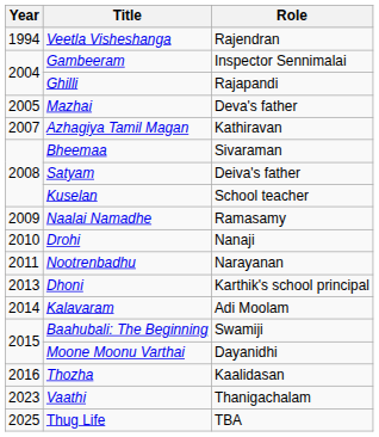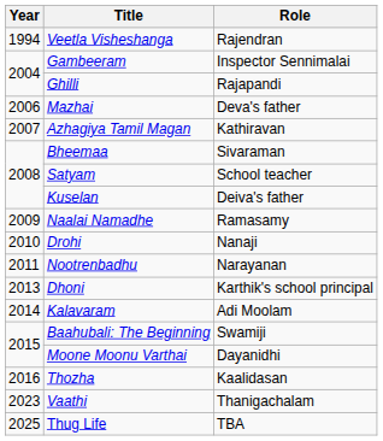Mazhai | Year: 2005 -> 2006
Satyam | Role: Deiva's father -> School teacher
Kuselan | Role: School teacher -> Deiva's father
